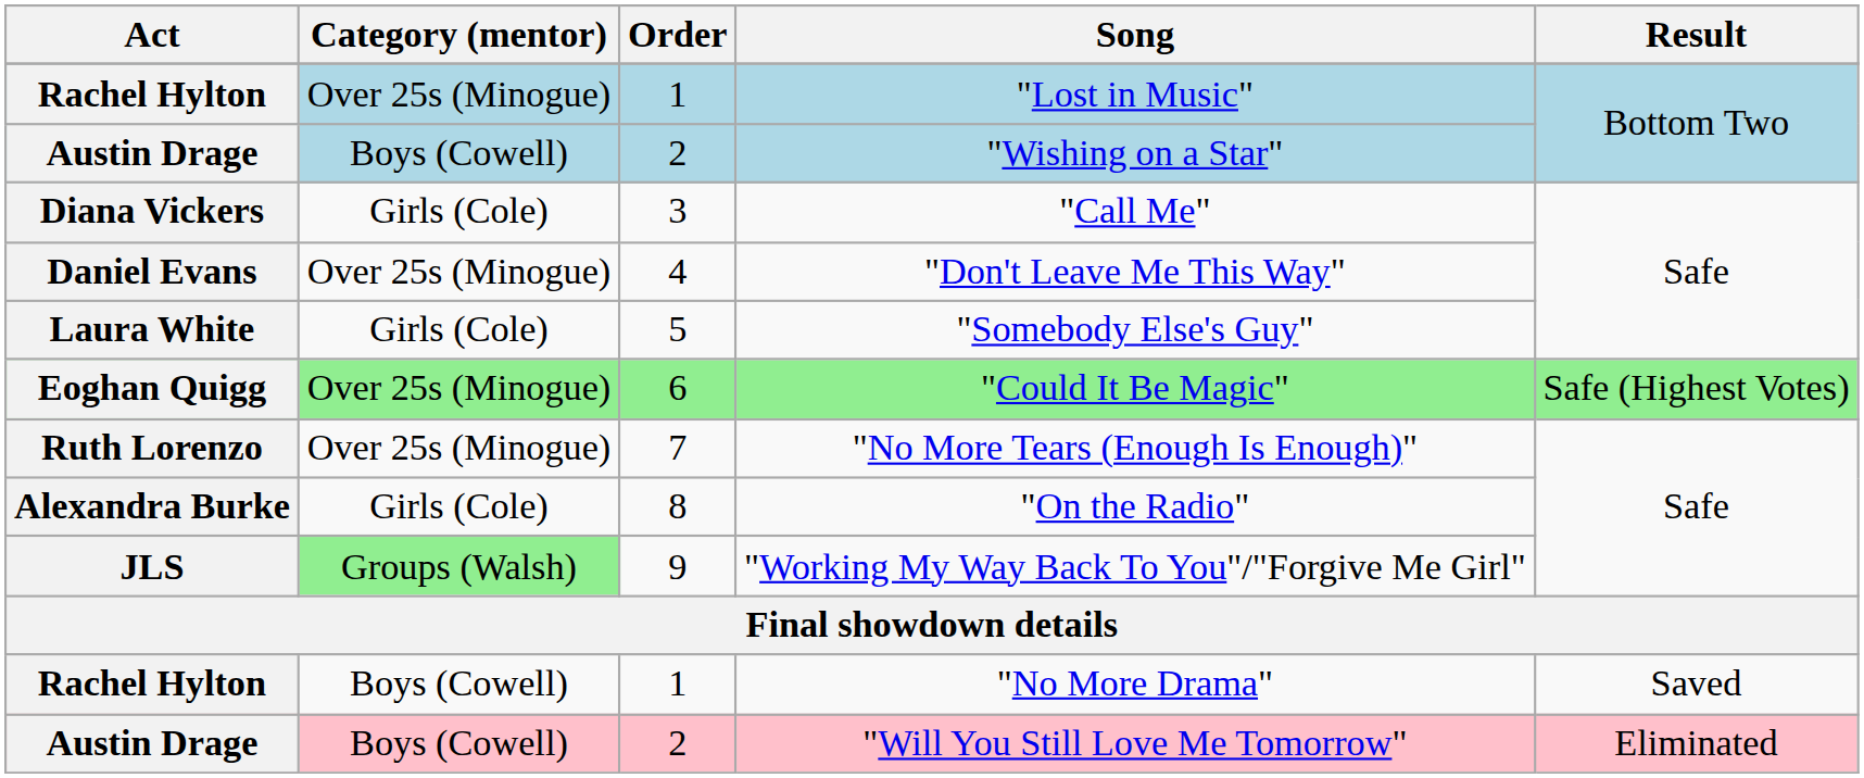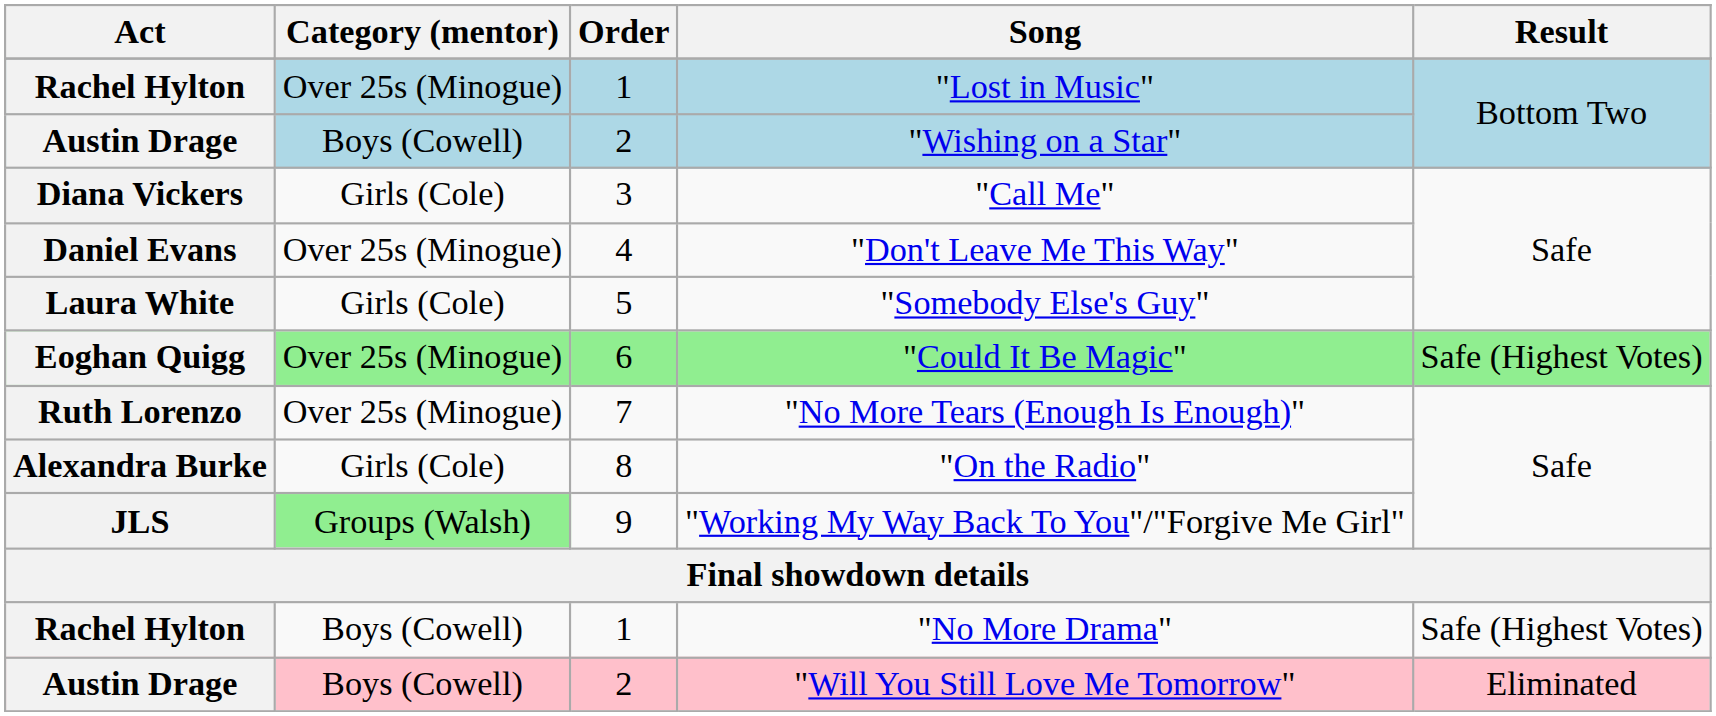"No More Drama" | Result: Saved -> Safe (Highest Votes)
